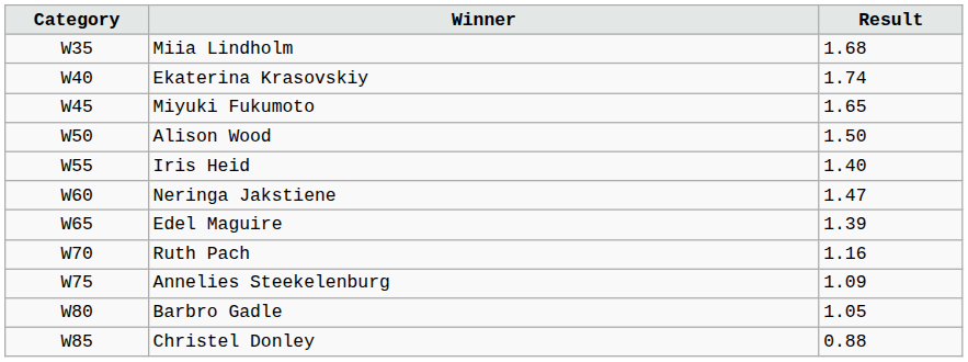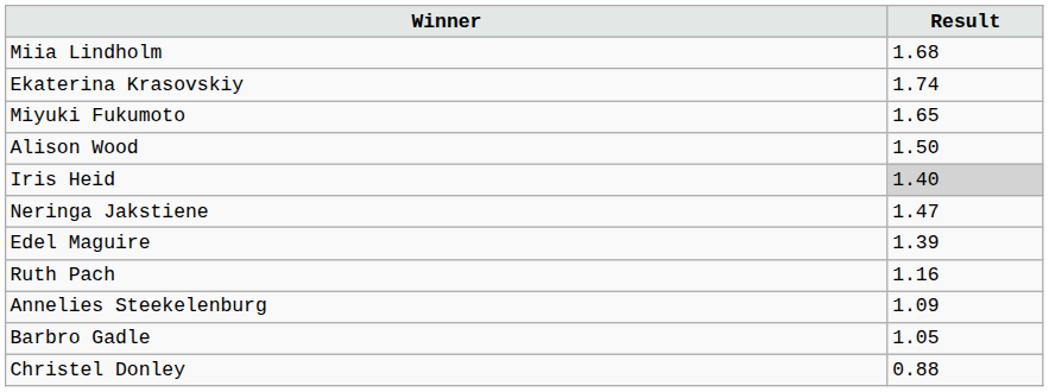- column: Category | W35 | W40 | W45 | W50 | W55 | W60 | W65 | W70 | W75 | W80 | W85
Iris Heid | Result: no background -> lightgrey background
